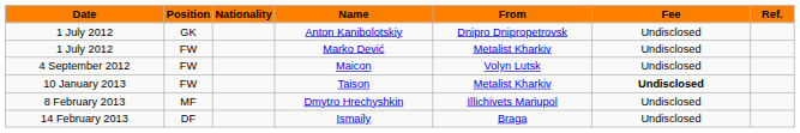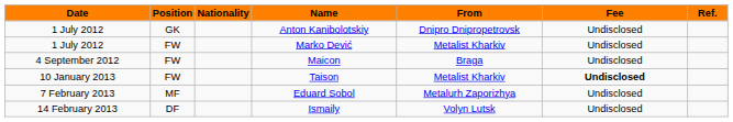Maicon | From: Volyn Lutsk -> Braga
+ row: 7 February 2013 | MF | Eduard Sobol | Metalurh Zaporizhya | Undisclosed
- row: 8 February 2013 | MF | Dmytro Hrechyshkin | Illichivets Mariupol | Undisclosed
Ismaily | From: Braga -> Volyn Lutsk
